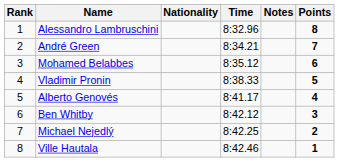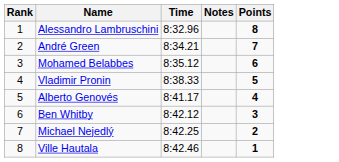- column: Nationality
